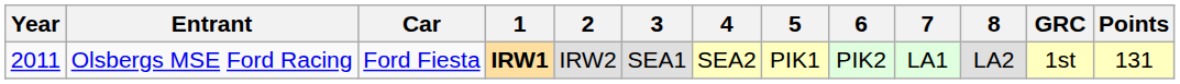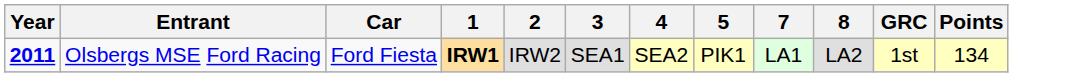- column: 6 | PIK2
Olsbergs MSE Ford Racing | Year: normal -> bold
Olsbergs MSE Ford Racing | Points: 131 -> 134
